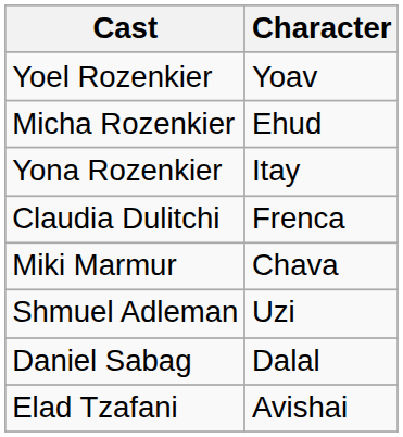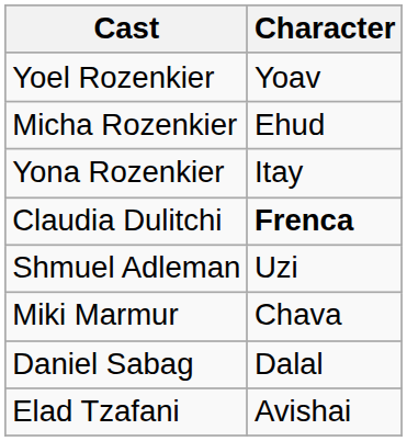Claudia Dulitchi | Character: normal -> bold
rows swapped: Miki Marmur <-> Shmuel Adleman
